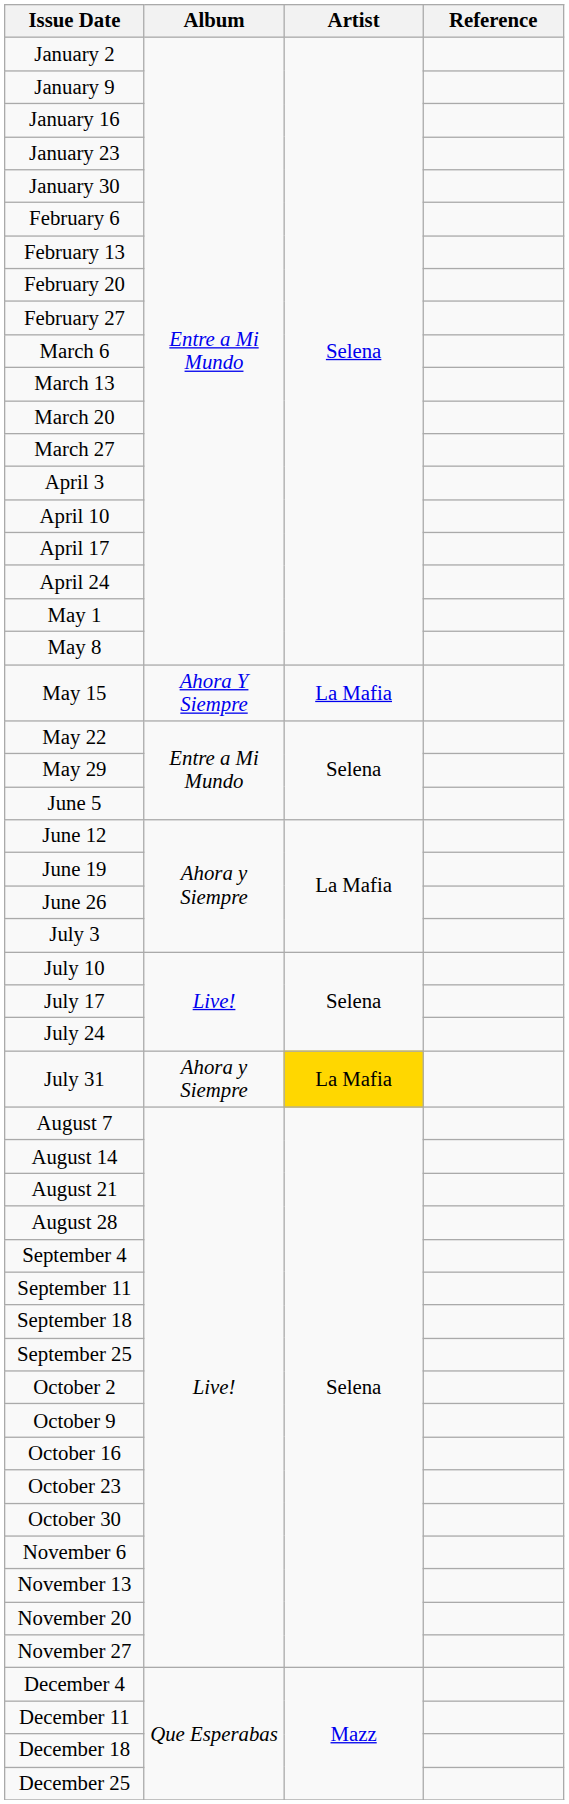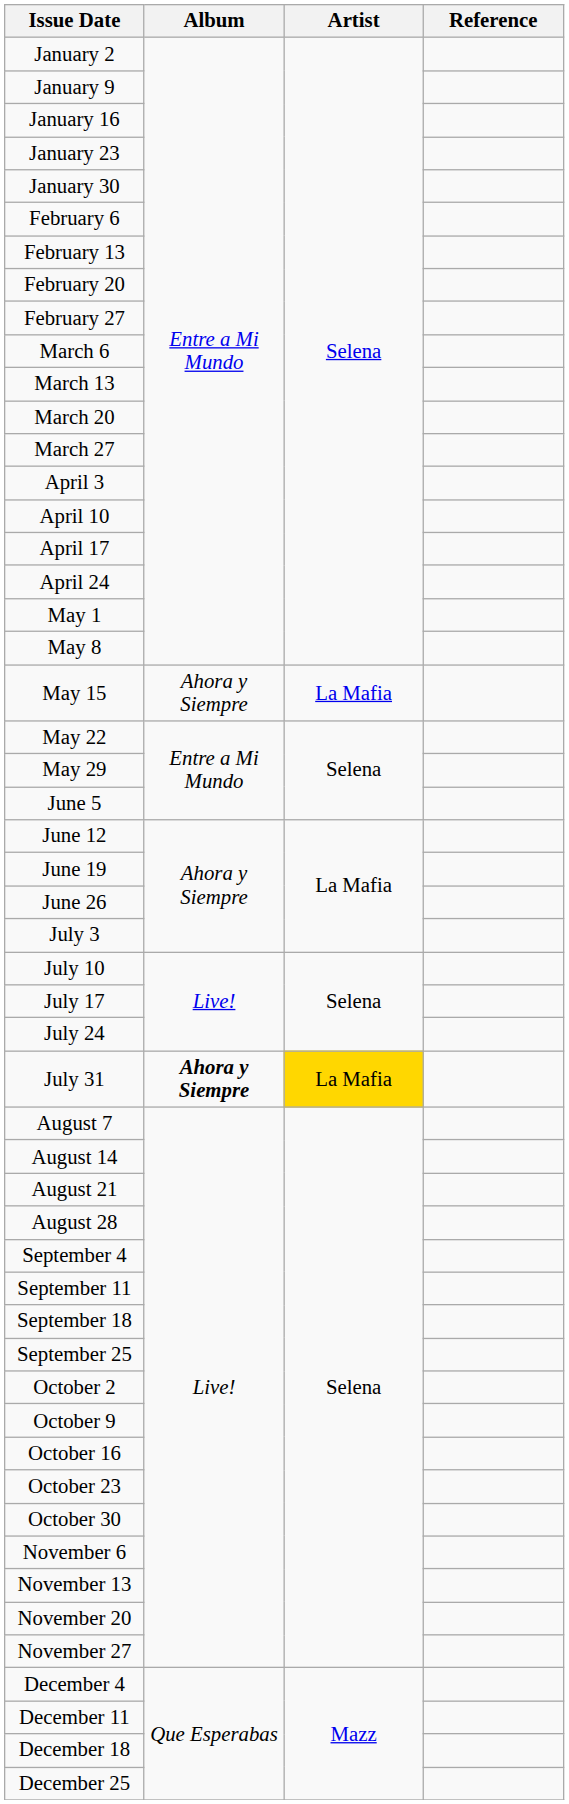May 15 | Album: Ahora Y Siempre -> Ahora y Siempre
July 31 | Album: normal -> bold
